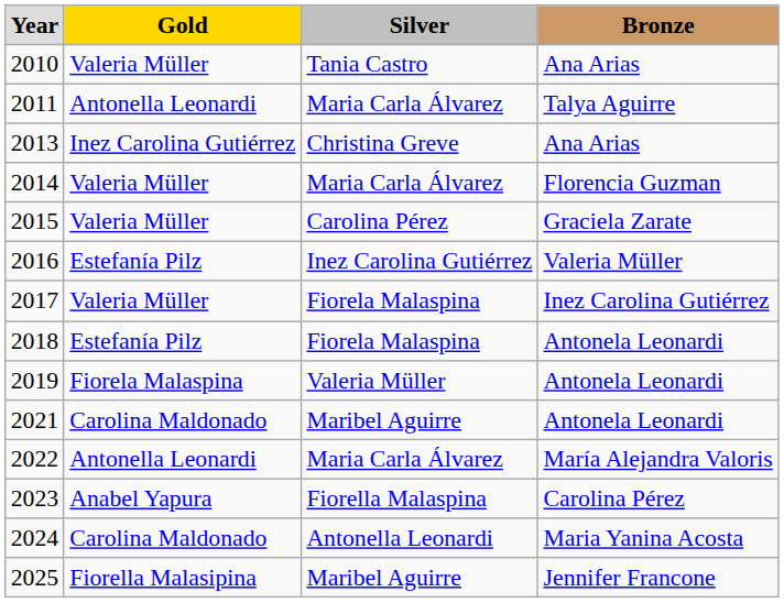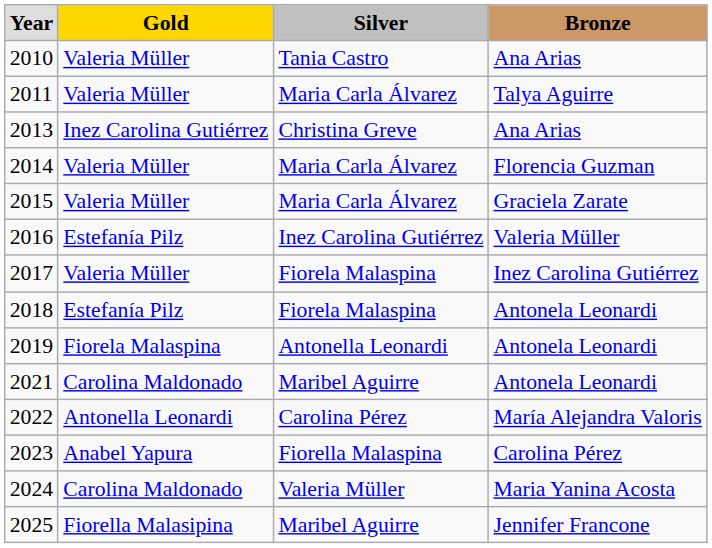2011 | Gold: Antonella Leonardi -> Valeria Müller
2015 | Silver: Carolina Pérez -> Maria Carla Álvarez
2019 | Silver: Valeria Müller -> Antonella Leonardi
2022 | Silver: Maria Carla Álvarez -> Carolina Pérez
2024 | Silver: Antonella Leonardi -> Valeria Müller
